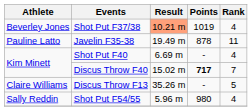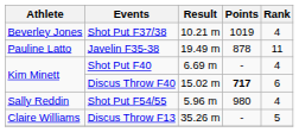Shot Put F37/38 | Result: lightsalmon background -> no background
Discus Throw F40 | Rank: 7 -> 6
rows swapped: Shot Put F54/55 <-> Discus Throw F13
